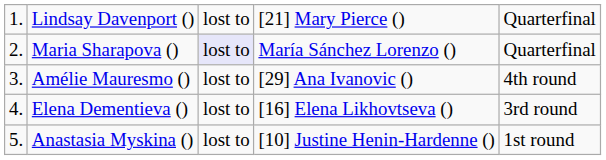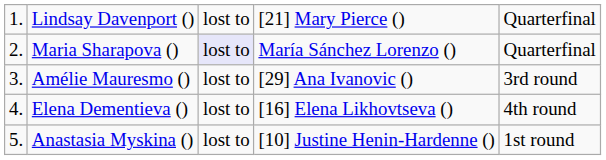Amélie Mauresmo () | column 5: 4th round -> 3rd round
Elena Dementieva () | column 5: 3rd round -> 4th round
